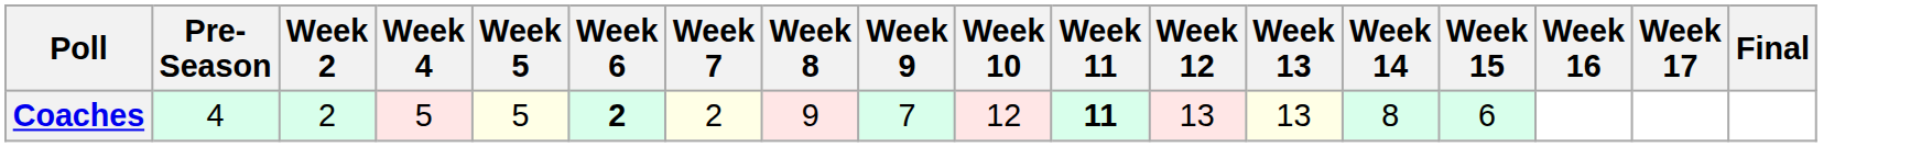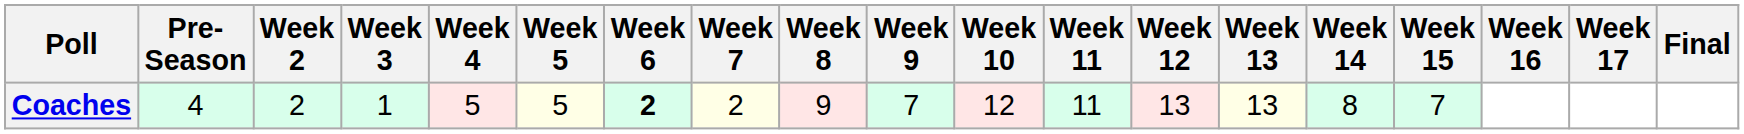+ column: Week 3 | 1
Coaches | Week 11: bold -> normal
Coaches | Week 15: 6 -> 7
